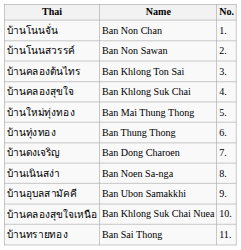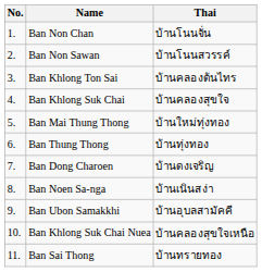columns swapped: No. <-> Thai
